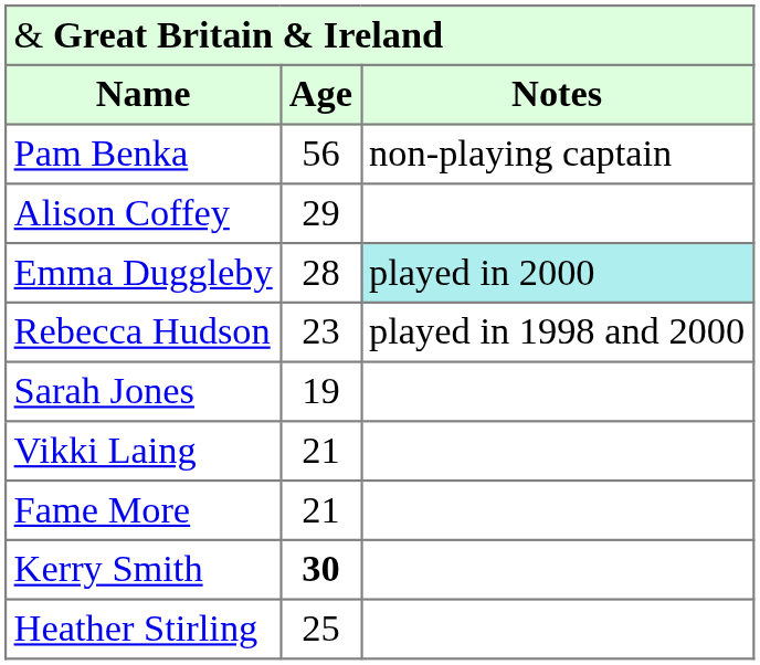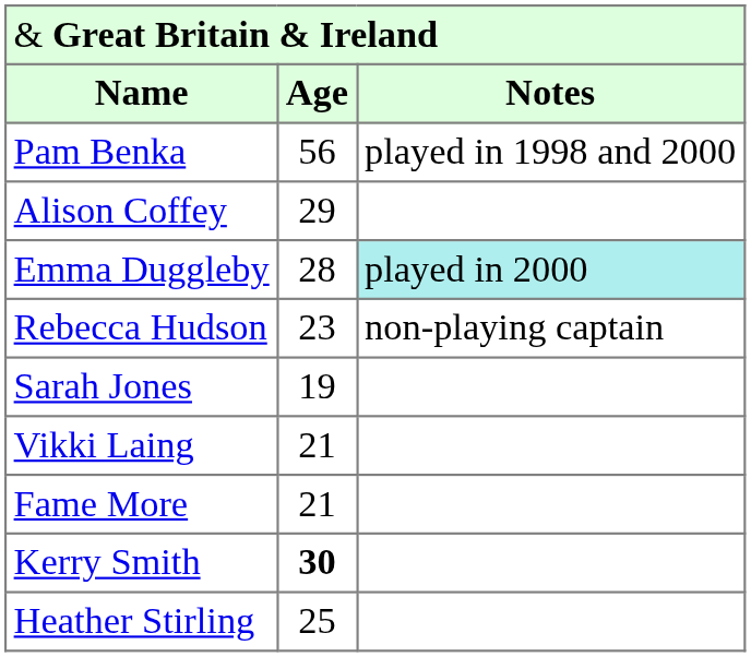Pam Benka | column 3: non-playing captain -> played in 1998 and 2000
Rebecca Hudson | column 3: played in 1998 and 2000 -> non-playing captain
